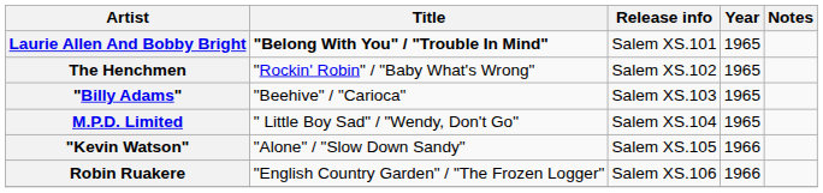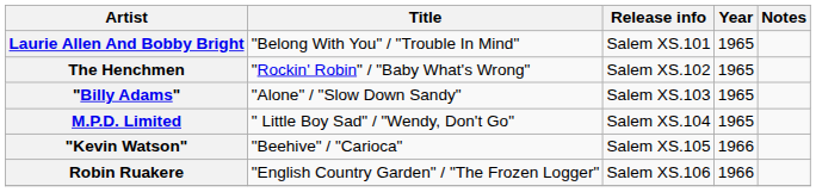Laurie Allen And Bobby Bright | Title: bold -> normal
"Billy Adams" | Title: "Beehive" / "Carioca" -> "Alone" / "Slow Down Sandy"
"Kevin Watson" | Title: "Alone" / "Slow Down Sandy" -> "Beehive" / "Carioca"
